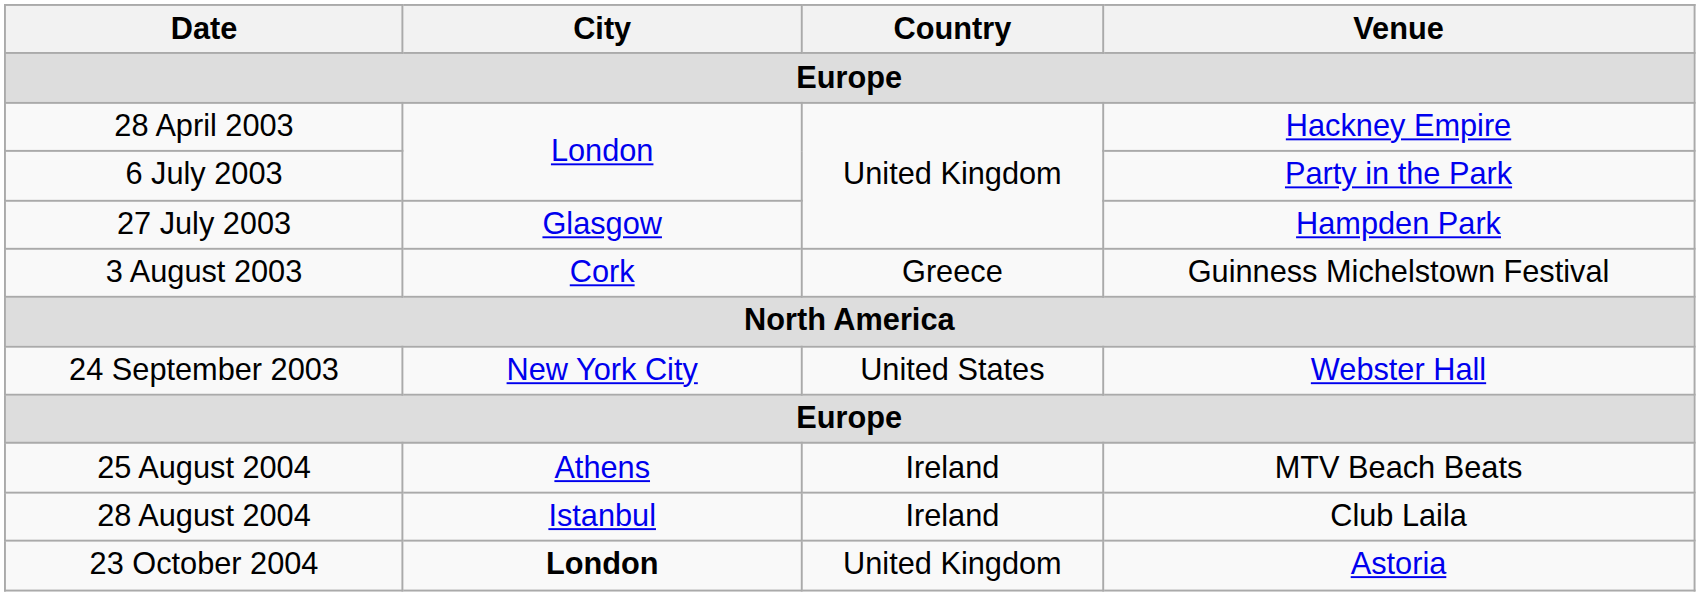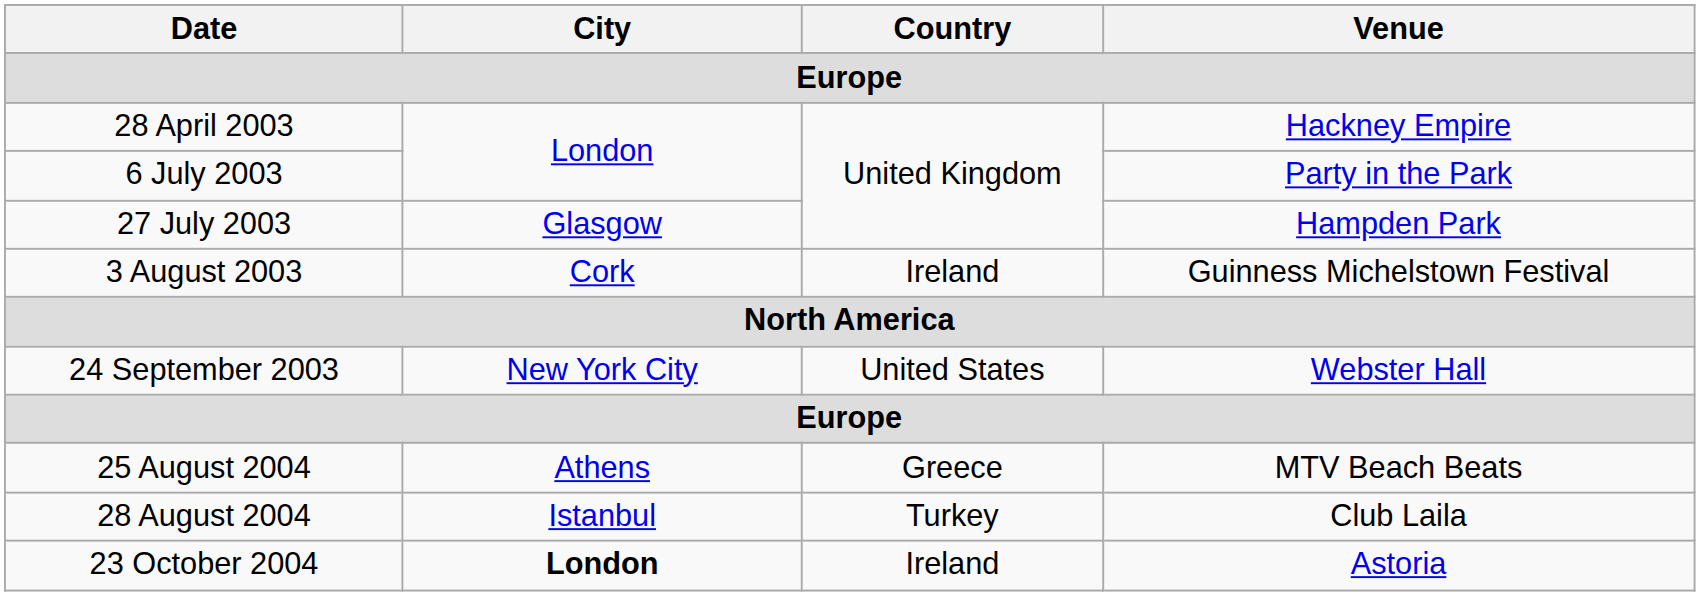3 August 2003 | Country: Greece -> Ireland
25 August 2004 | Country: Ireland -> Greece
28 August 2004 | Country: Ireland -> Turkey
23 October 2004 | Country: United Kingdom -> Ireland
